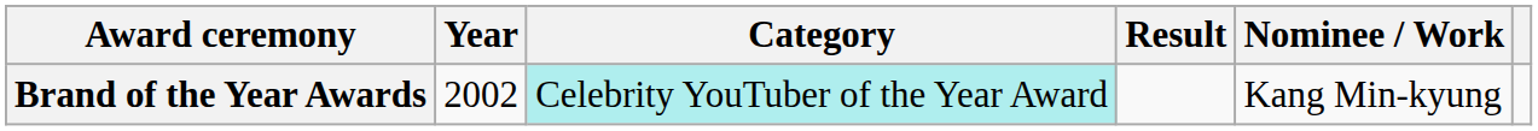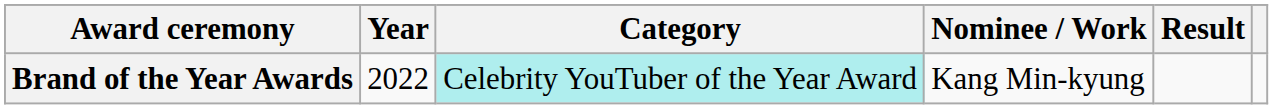columns swapped: Nominee / Work <-> Result
Brand of the Year Awards | Year: 2002 -> 2022
